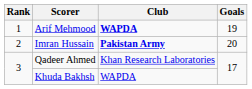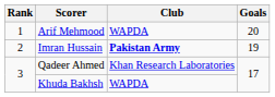Arif Mehmood | Club: bold -> normal
Arif Mehmood | Goals: 19 -> 20
Imran Hussain | Goals: 20 -> 19
